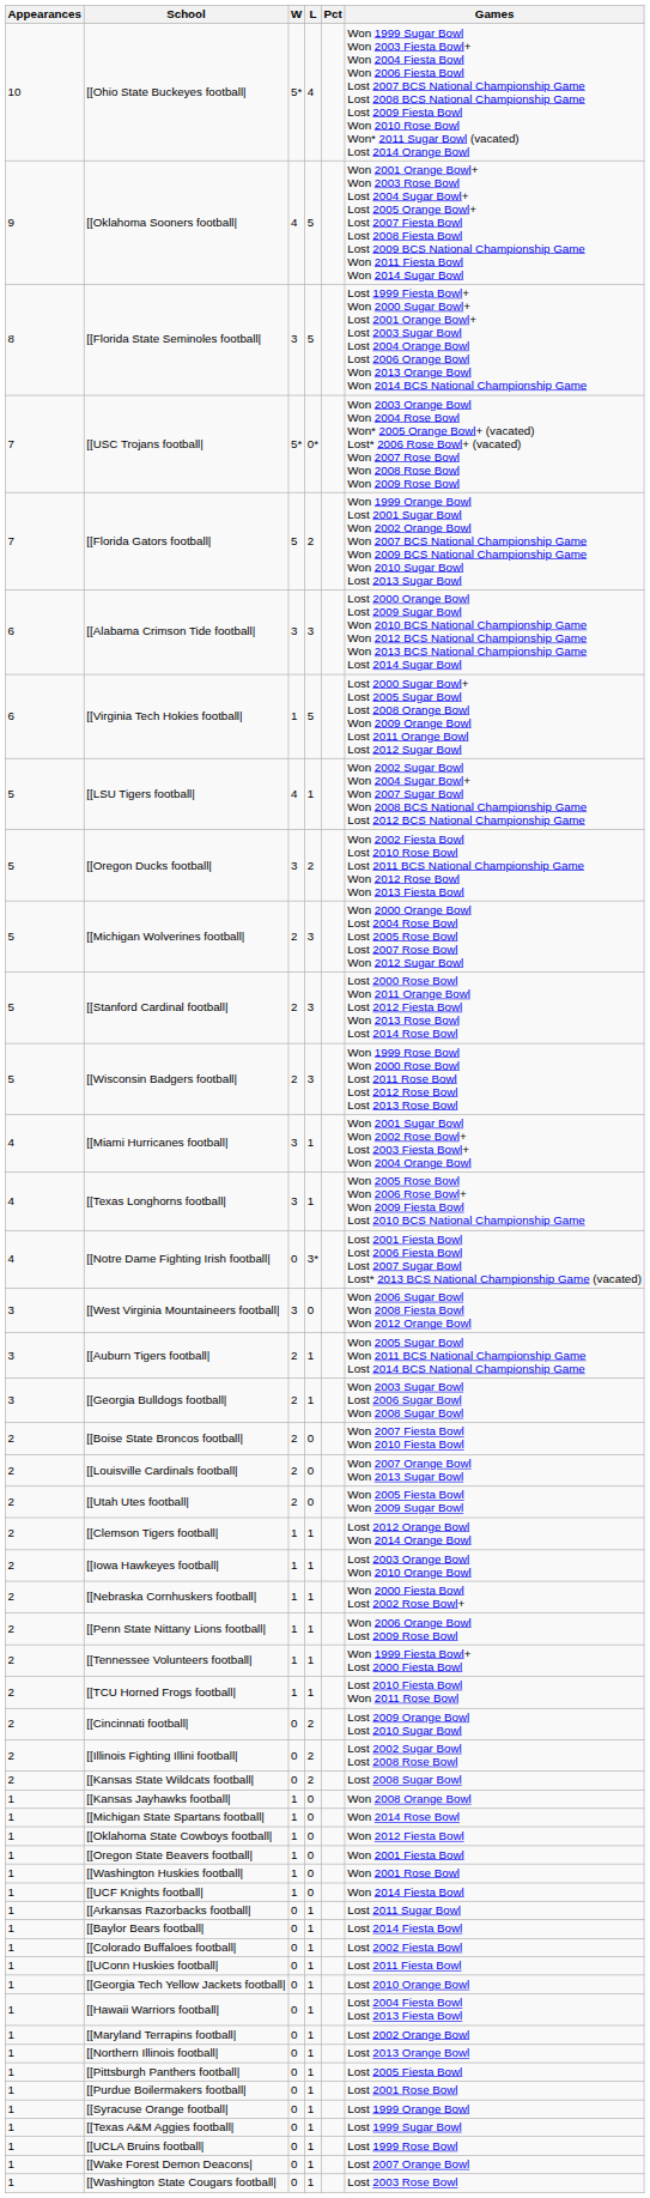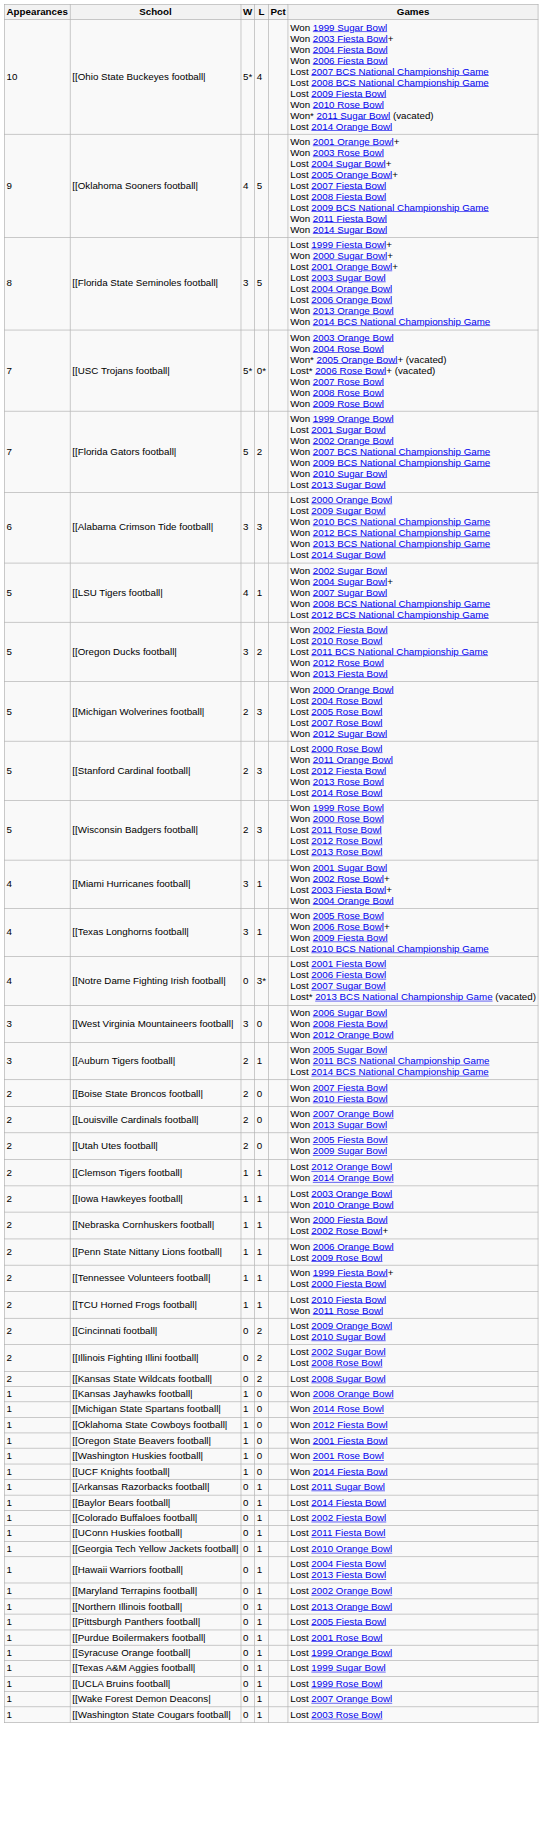- row: 6 | [[Virginia Tech Hokies football| | 1 | 5 | Lost 2000 Sugar Bowl+ Lost 2005 Sugar Bowl Lost 2008 Orange Bowl Won 2009 Orange Bowl Lost 2011 Orange Bowl Lost 2012 Sugar Bowl
- row: 3 | [[Georgia Bulldogs football| | 2 | 1 | Won 2003 Sugar Bowl Lost 2006 Sugar Bowl Won 2008 Sugar Bowl
